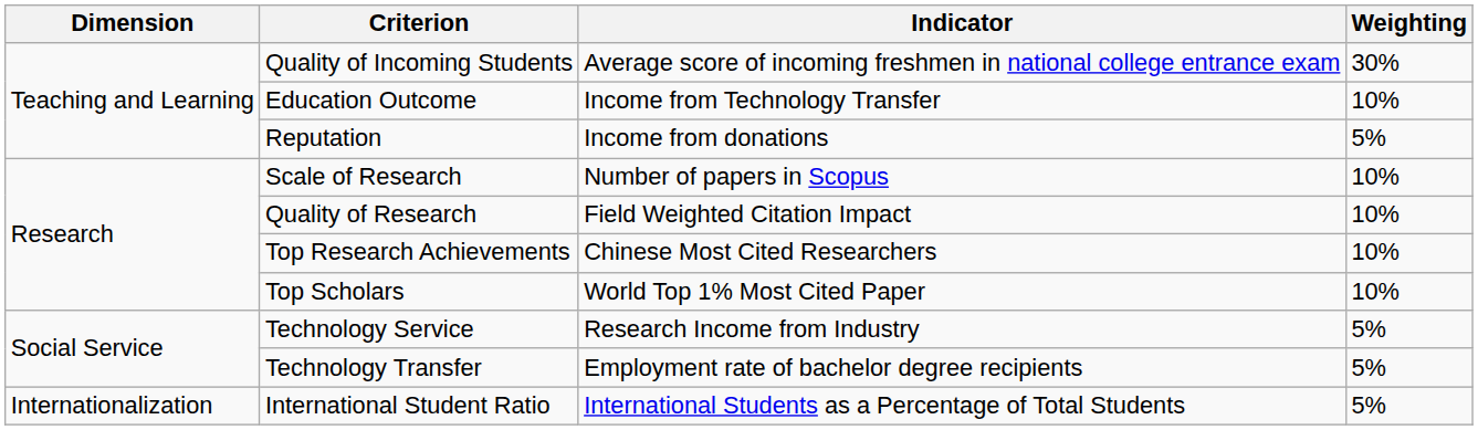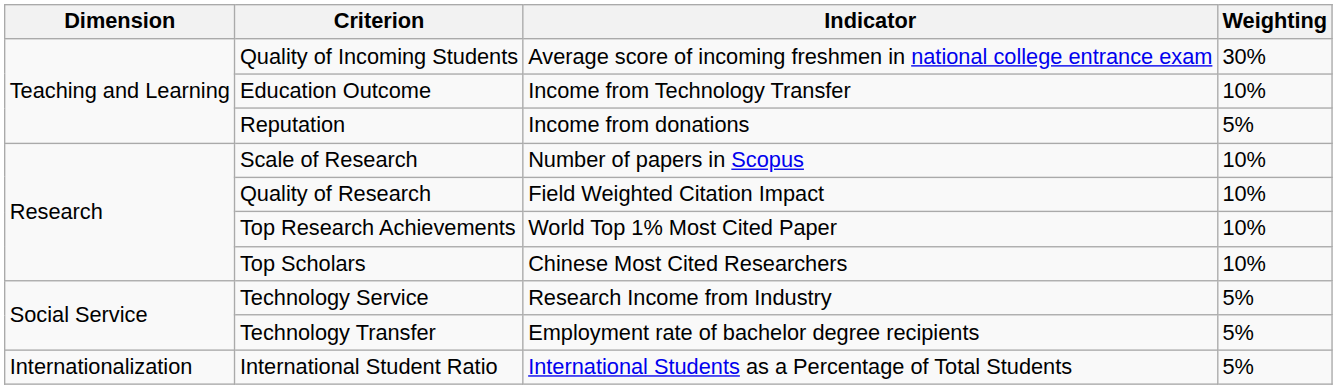Top Research Achievements | Indicator: Chinese Most Cited Researchers -> World Top 1% Most Cited Paper
Top Scholars | Indicator: World Top 1% Most Cited Paper -> Chinese Most Cited Researchers
